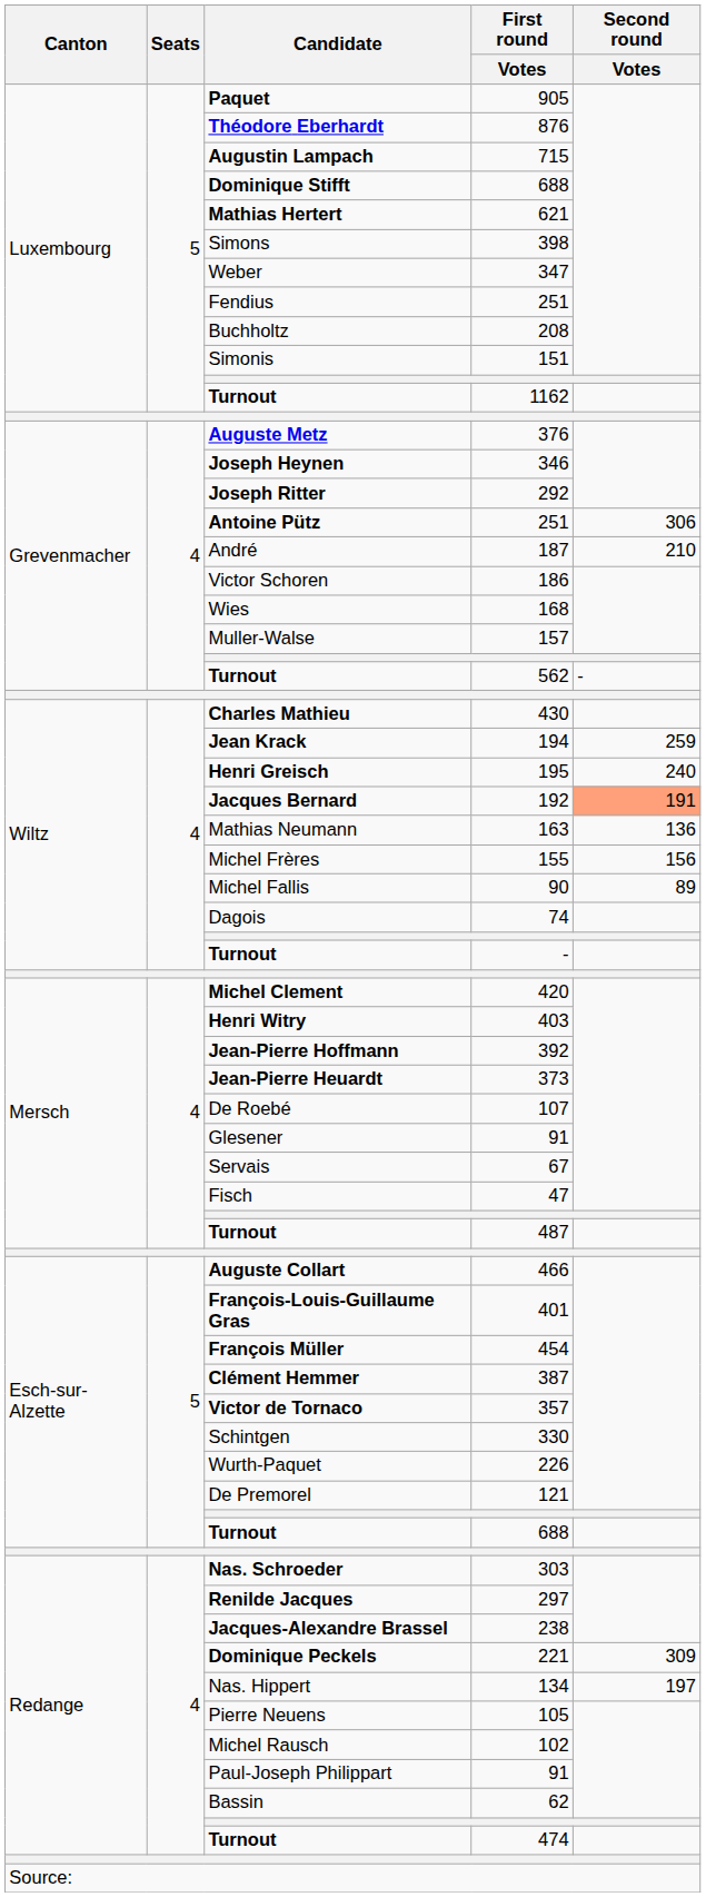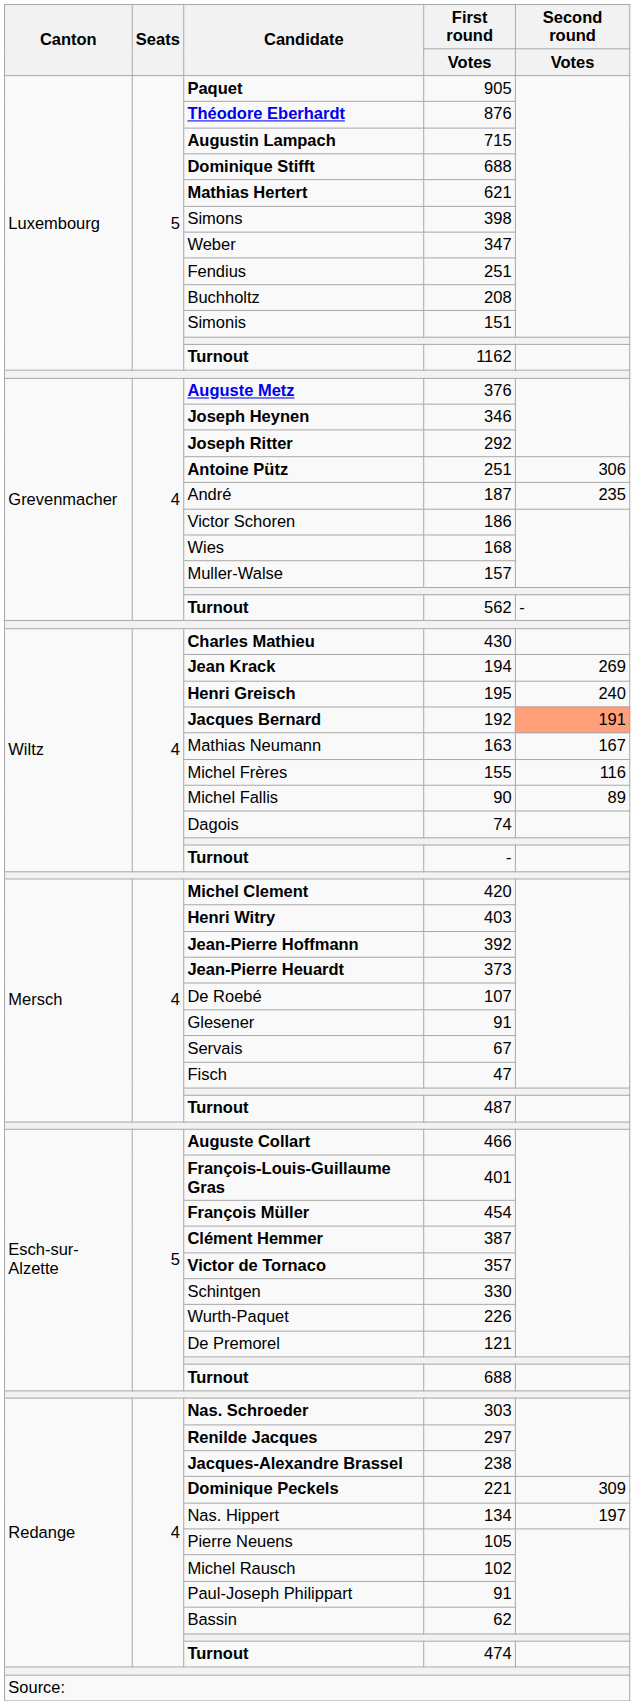André | Second round / Votes: 210 -> 235
Jean Krack | Second round / Votes: 259 -> 269
Mathias Neumann | Second round / Votes: 136 -> 167
Michel Frères | Second round / Votes: 156 -> 116
